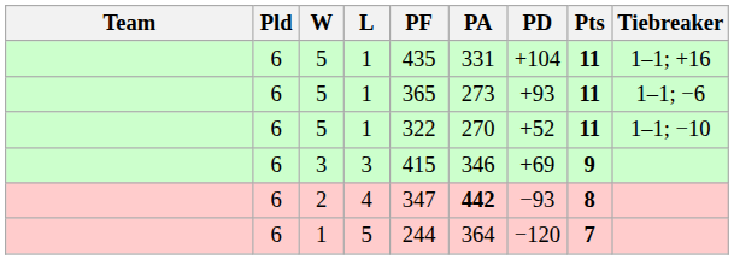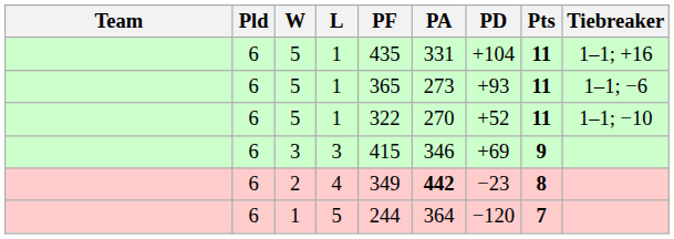2 | PF: 347 -> 349
2 | PD: −93 -> −23
